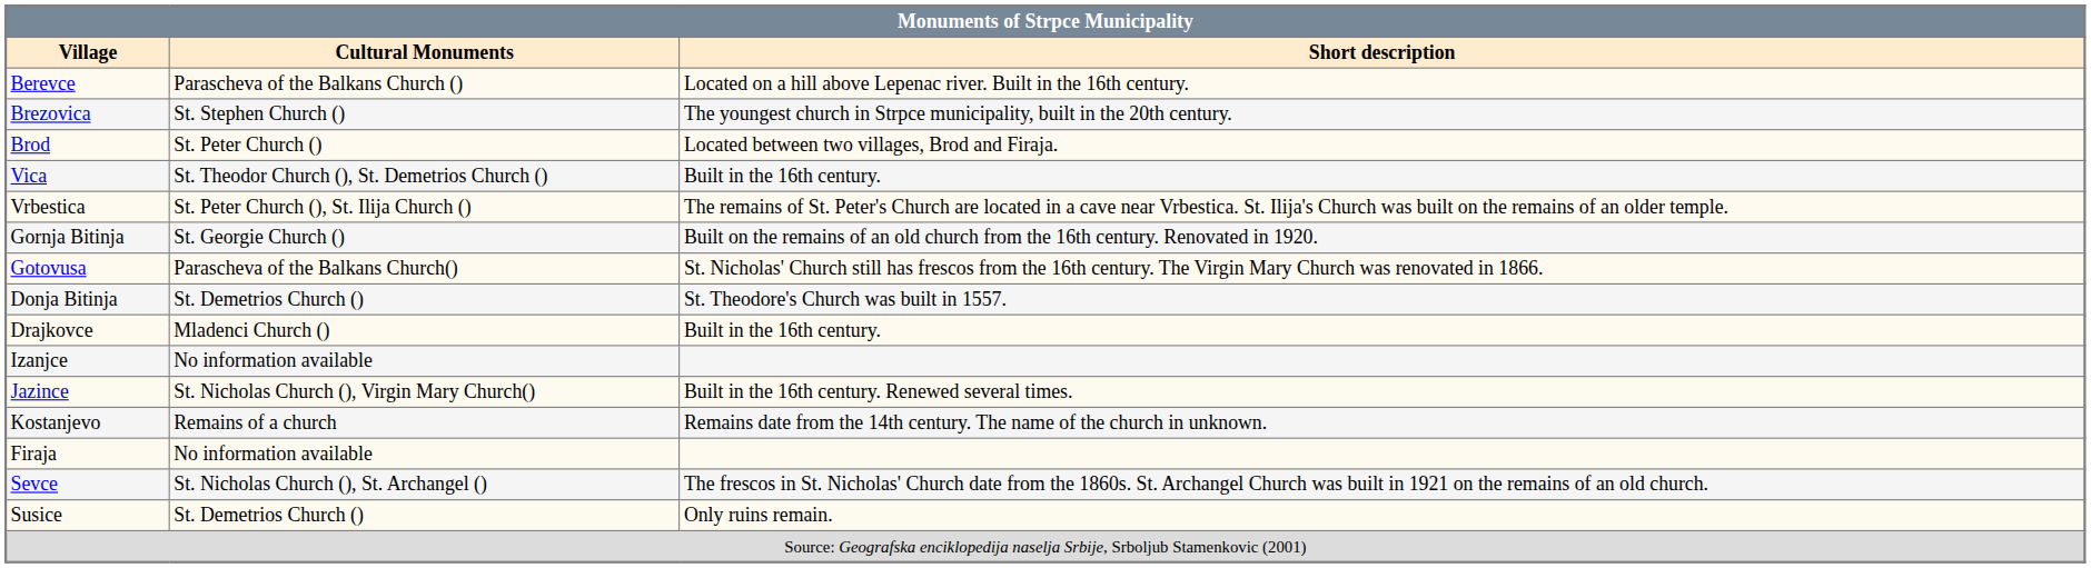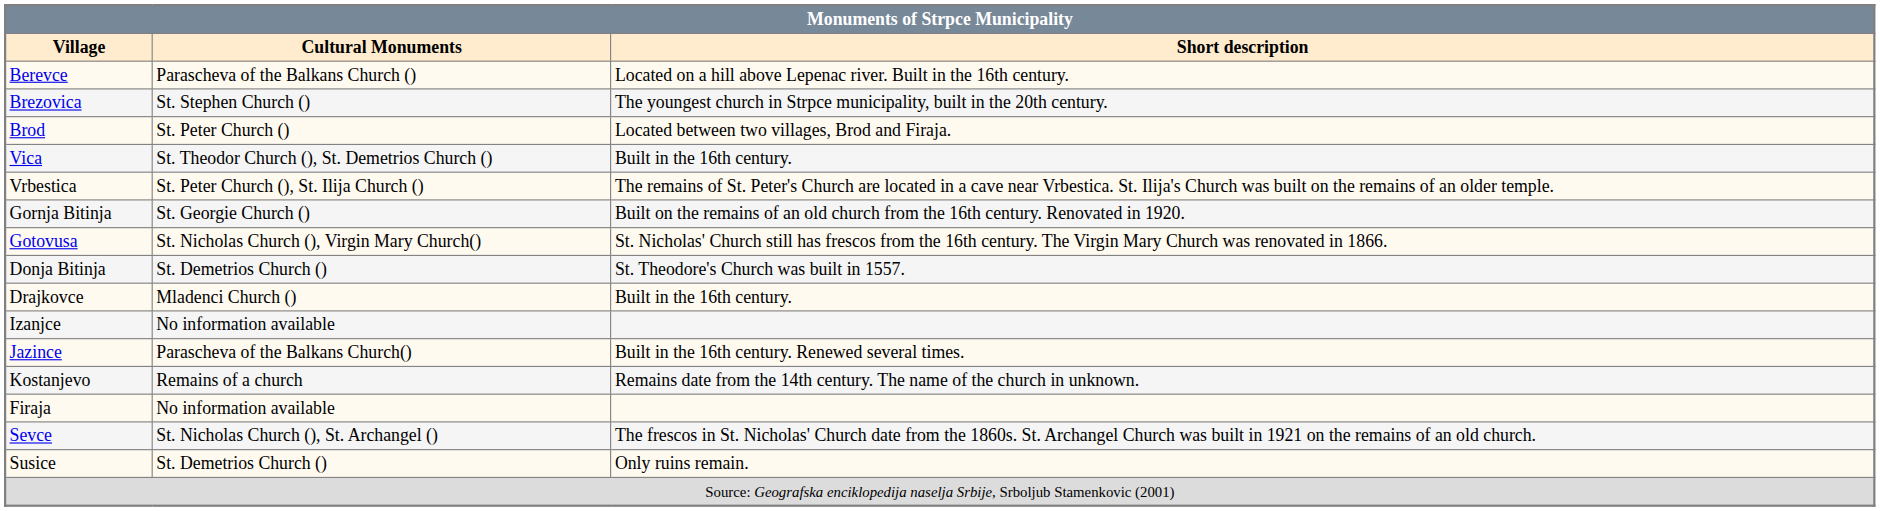Gotovusa | Cultural Monuments: Parascheva of the Balkans Church() -> St. Nicholas Church (), Virgin Mary Church()
Jazince | Cultural Monuments: St. Nicholas Church (), Virgin Mary Church() -> Parascheva of the Balkans Church()
